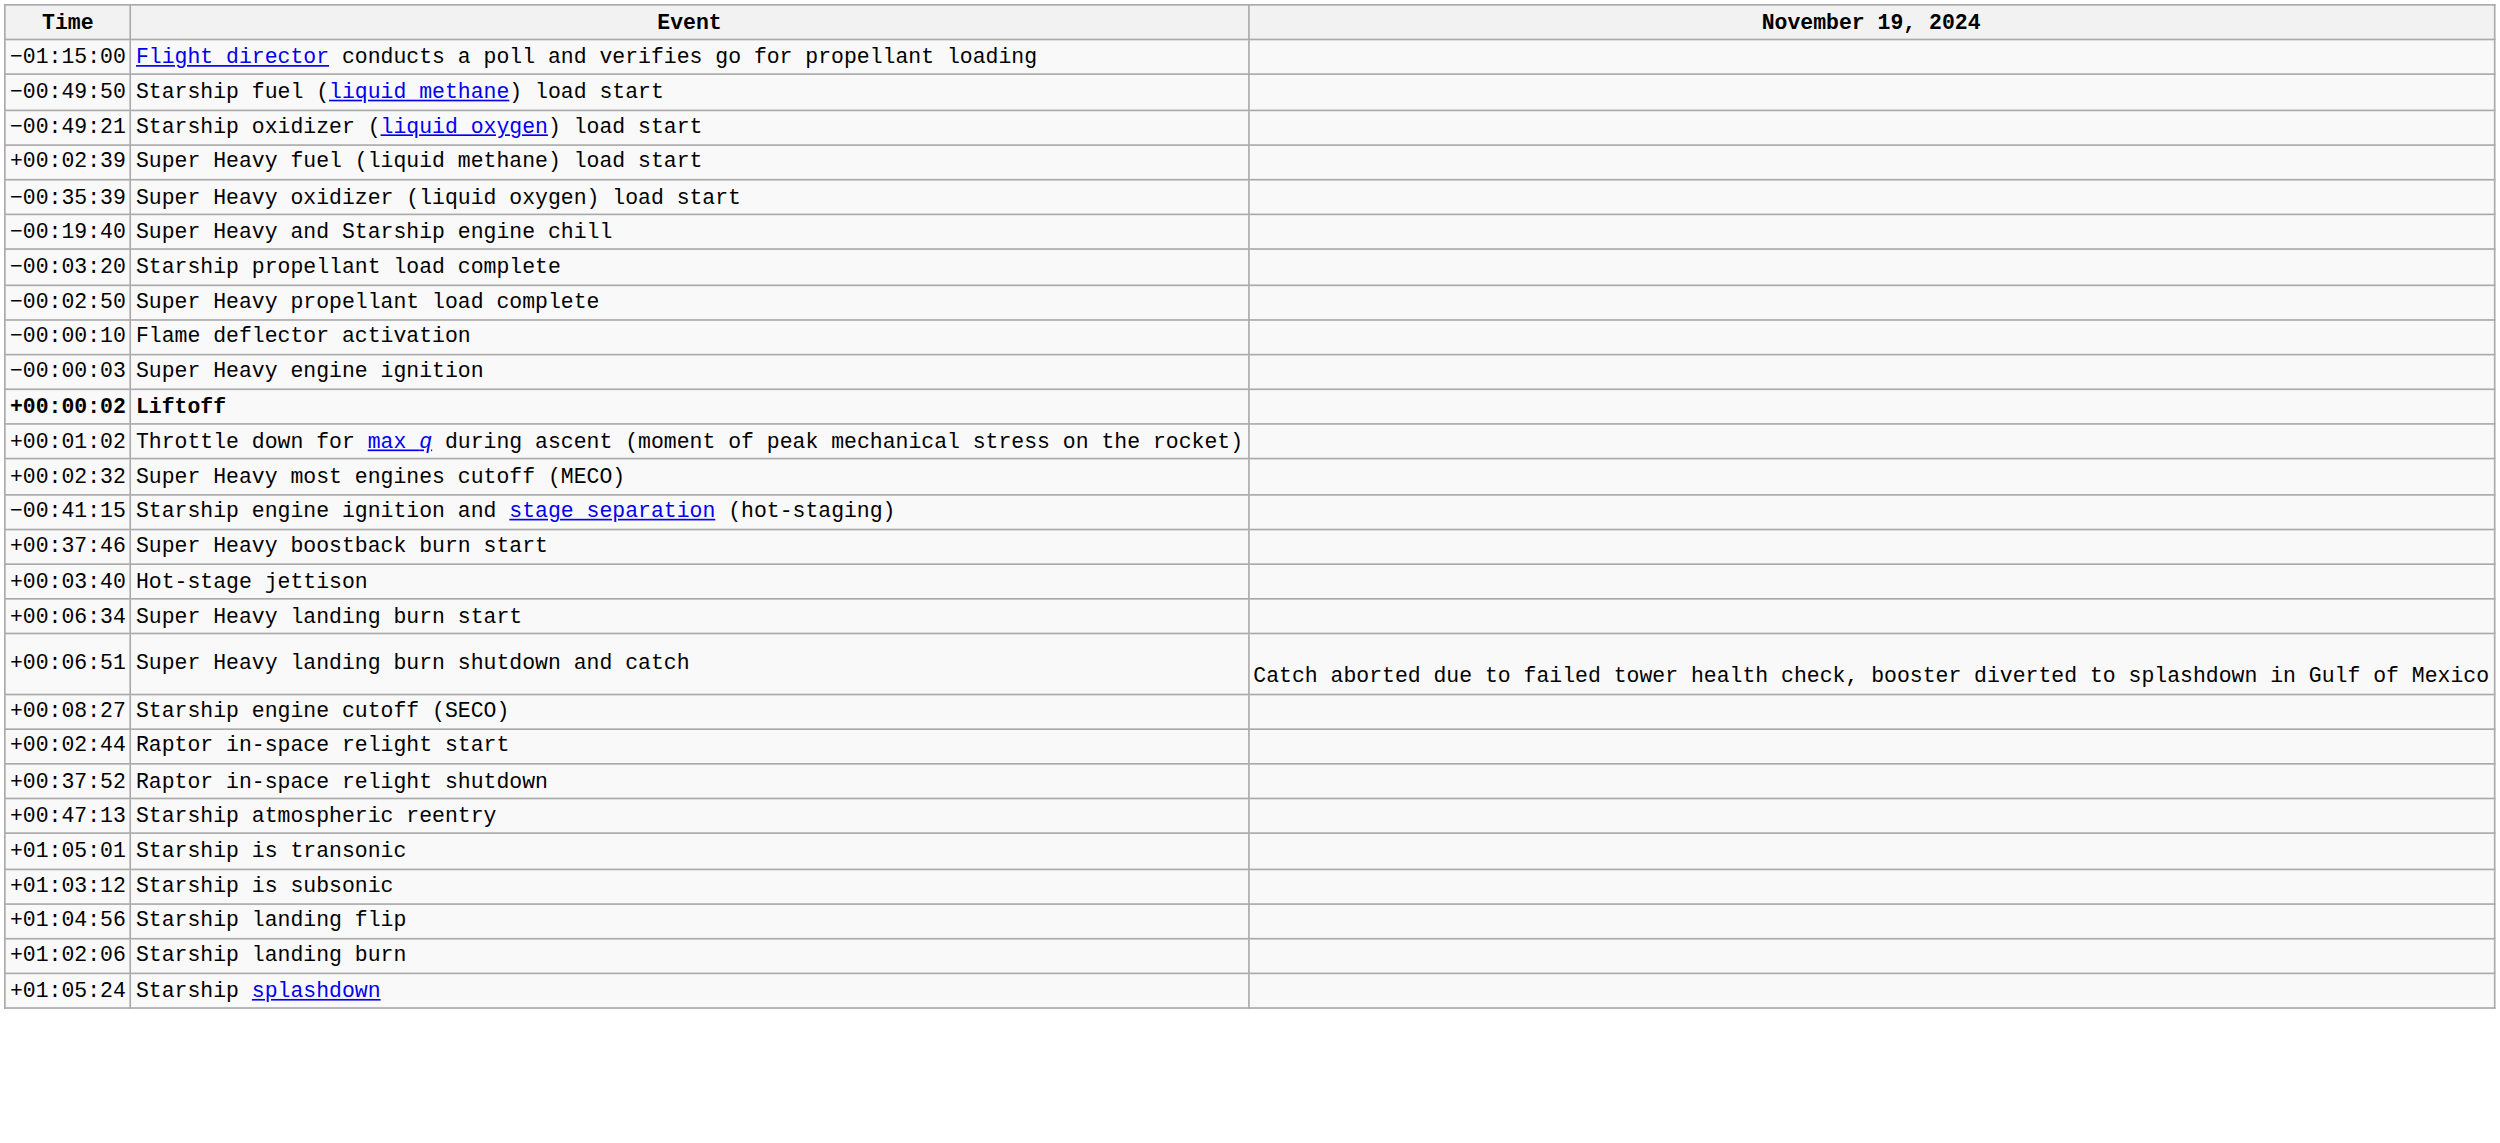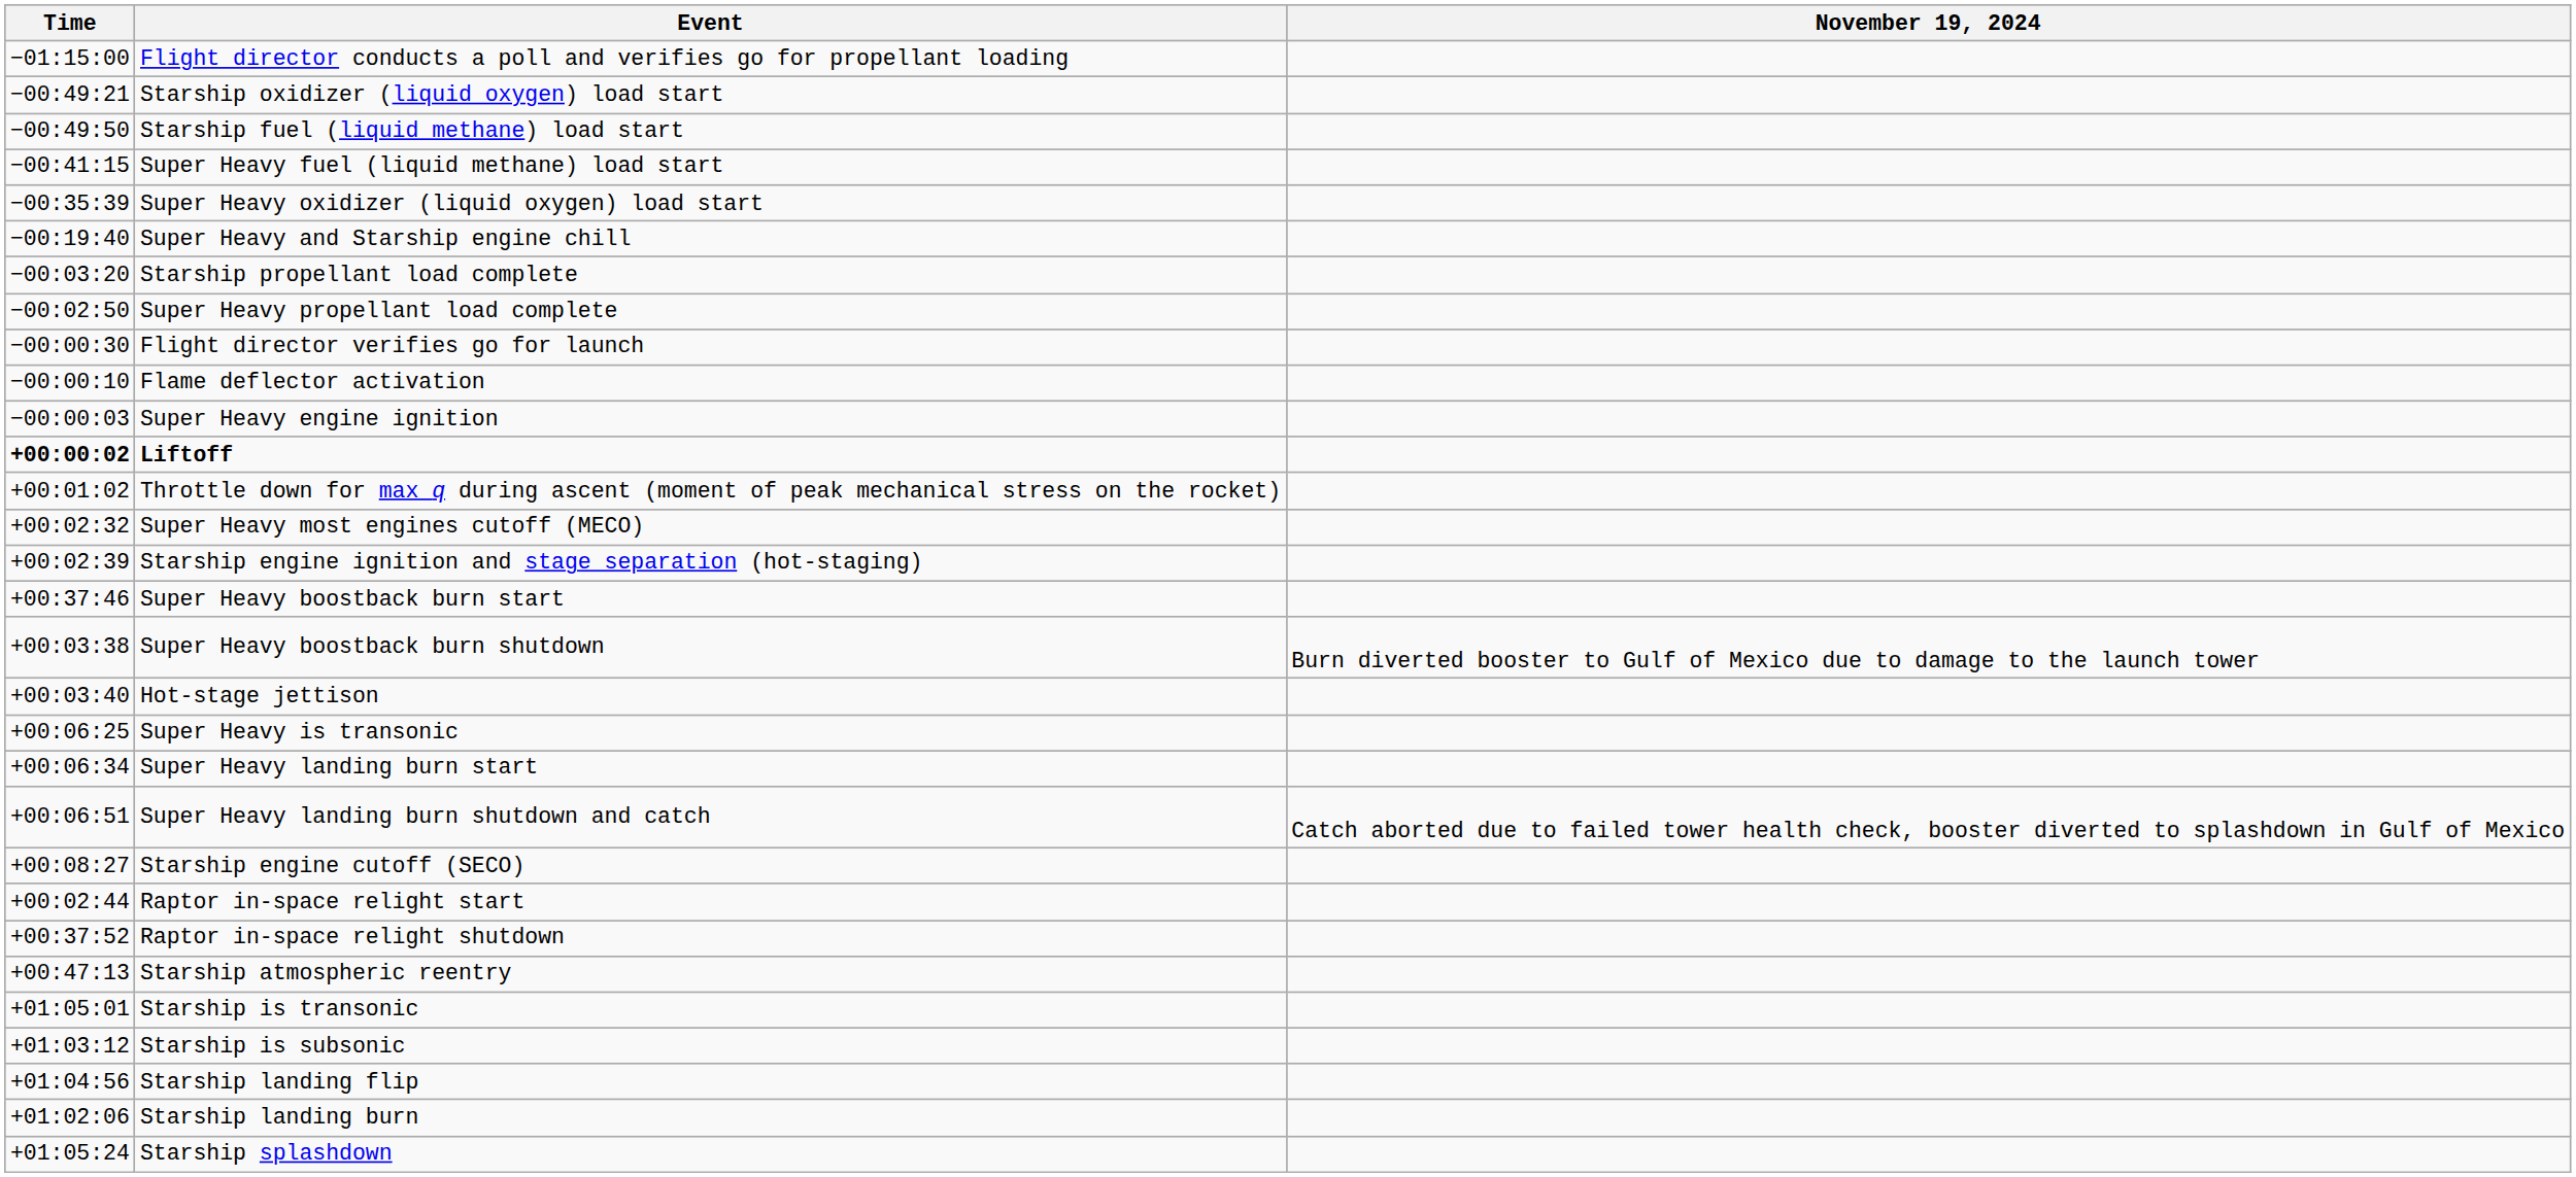rows swapped: Starship fuel (liquid methane) load start <-> Starship oxidizer (liquid oxygen) load start
Super Heavy fuel (liquid methane) load start | Time: +00:02:39 -> −00:41:15
+ row: −00:00:30 | Flight director verifies go for launch
Starship engine ignition and stage separation (hot-staging) | Time: −00:41:15 -> +00:02:39
+ row: +00:03:38 | Super Heavy boostback burn shutdown | Burn diverted booster to Gulf of Mexico due to damage to the launch tower
+ row: +00:06:25 | Super Heavy is transonic
